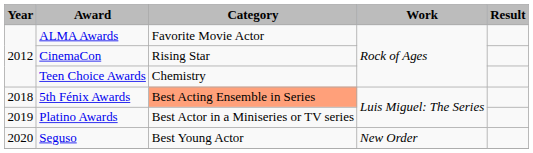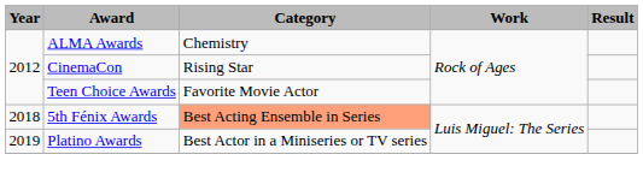ALMA Awards | Category: Favorite Movie Actor -> Chemistry
Teen Choice Awards | Category: Chemistry -> Favorite Movie Actor
- row: 2020 | Seguso | Best Young Actor | New Order
